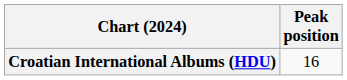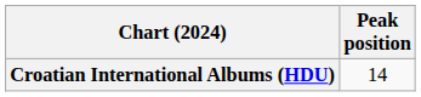Croatian International Albums (HDU) | Peak position: 16 -> 14
